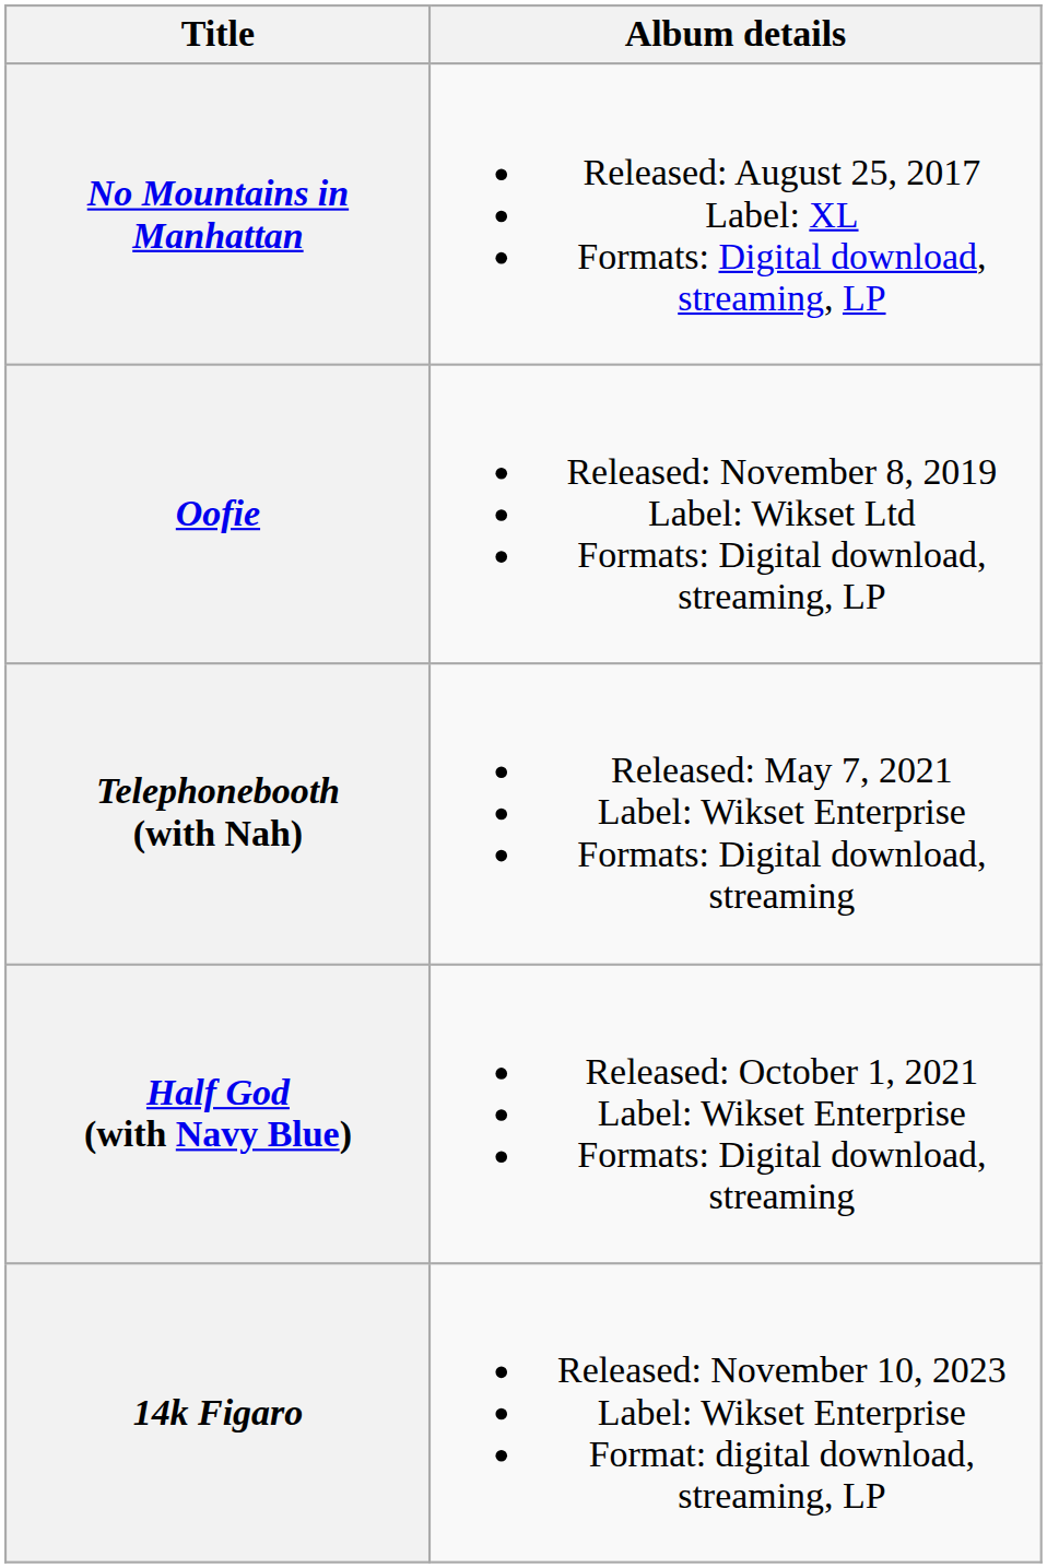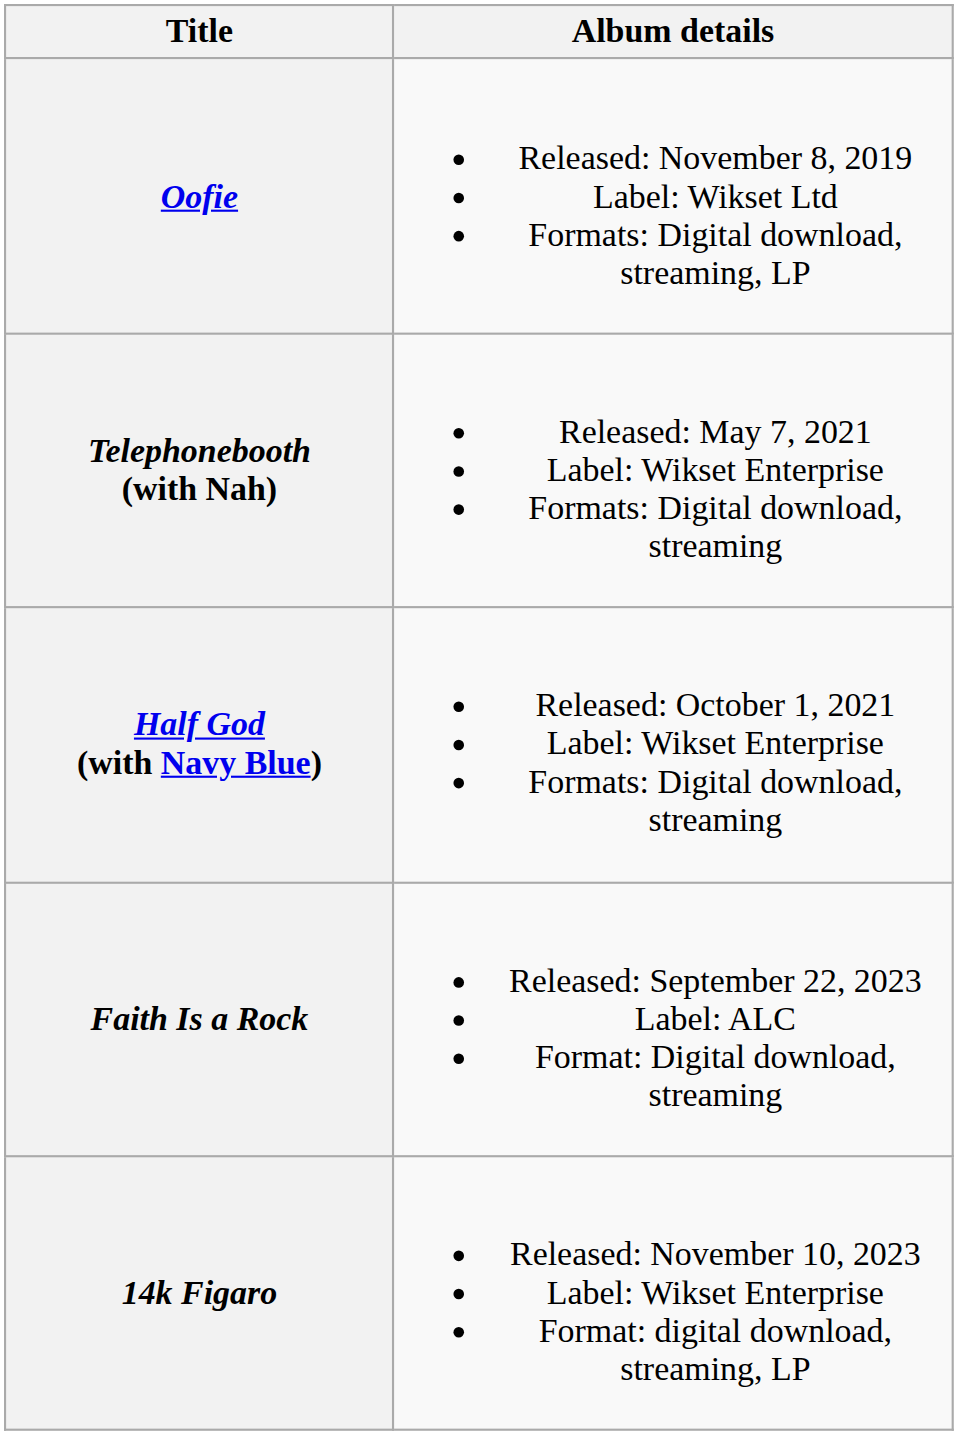- row: No Mountains in Manhattan | Released: August 25, 2017 Label: XL Formats: Digital download, streaming, LP
+ row: Faith Is a Rock | Released: September 22, 2023 Label: ALC Format: Digital download, streaming
